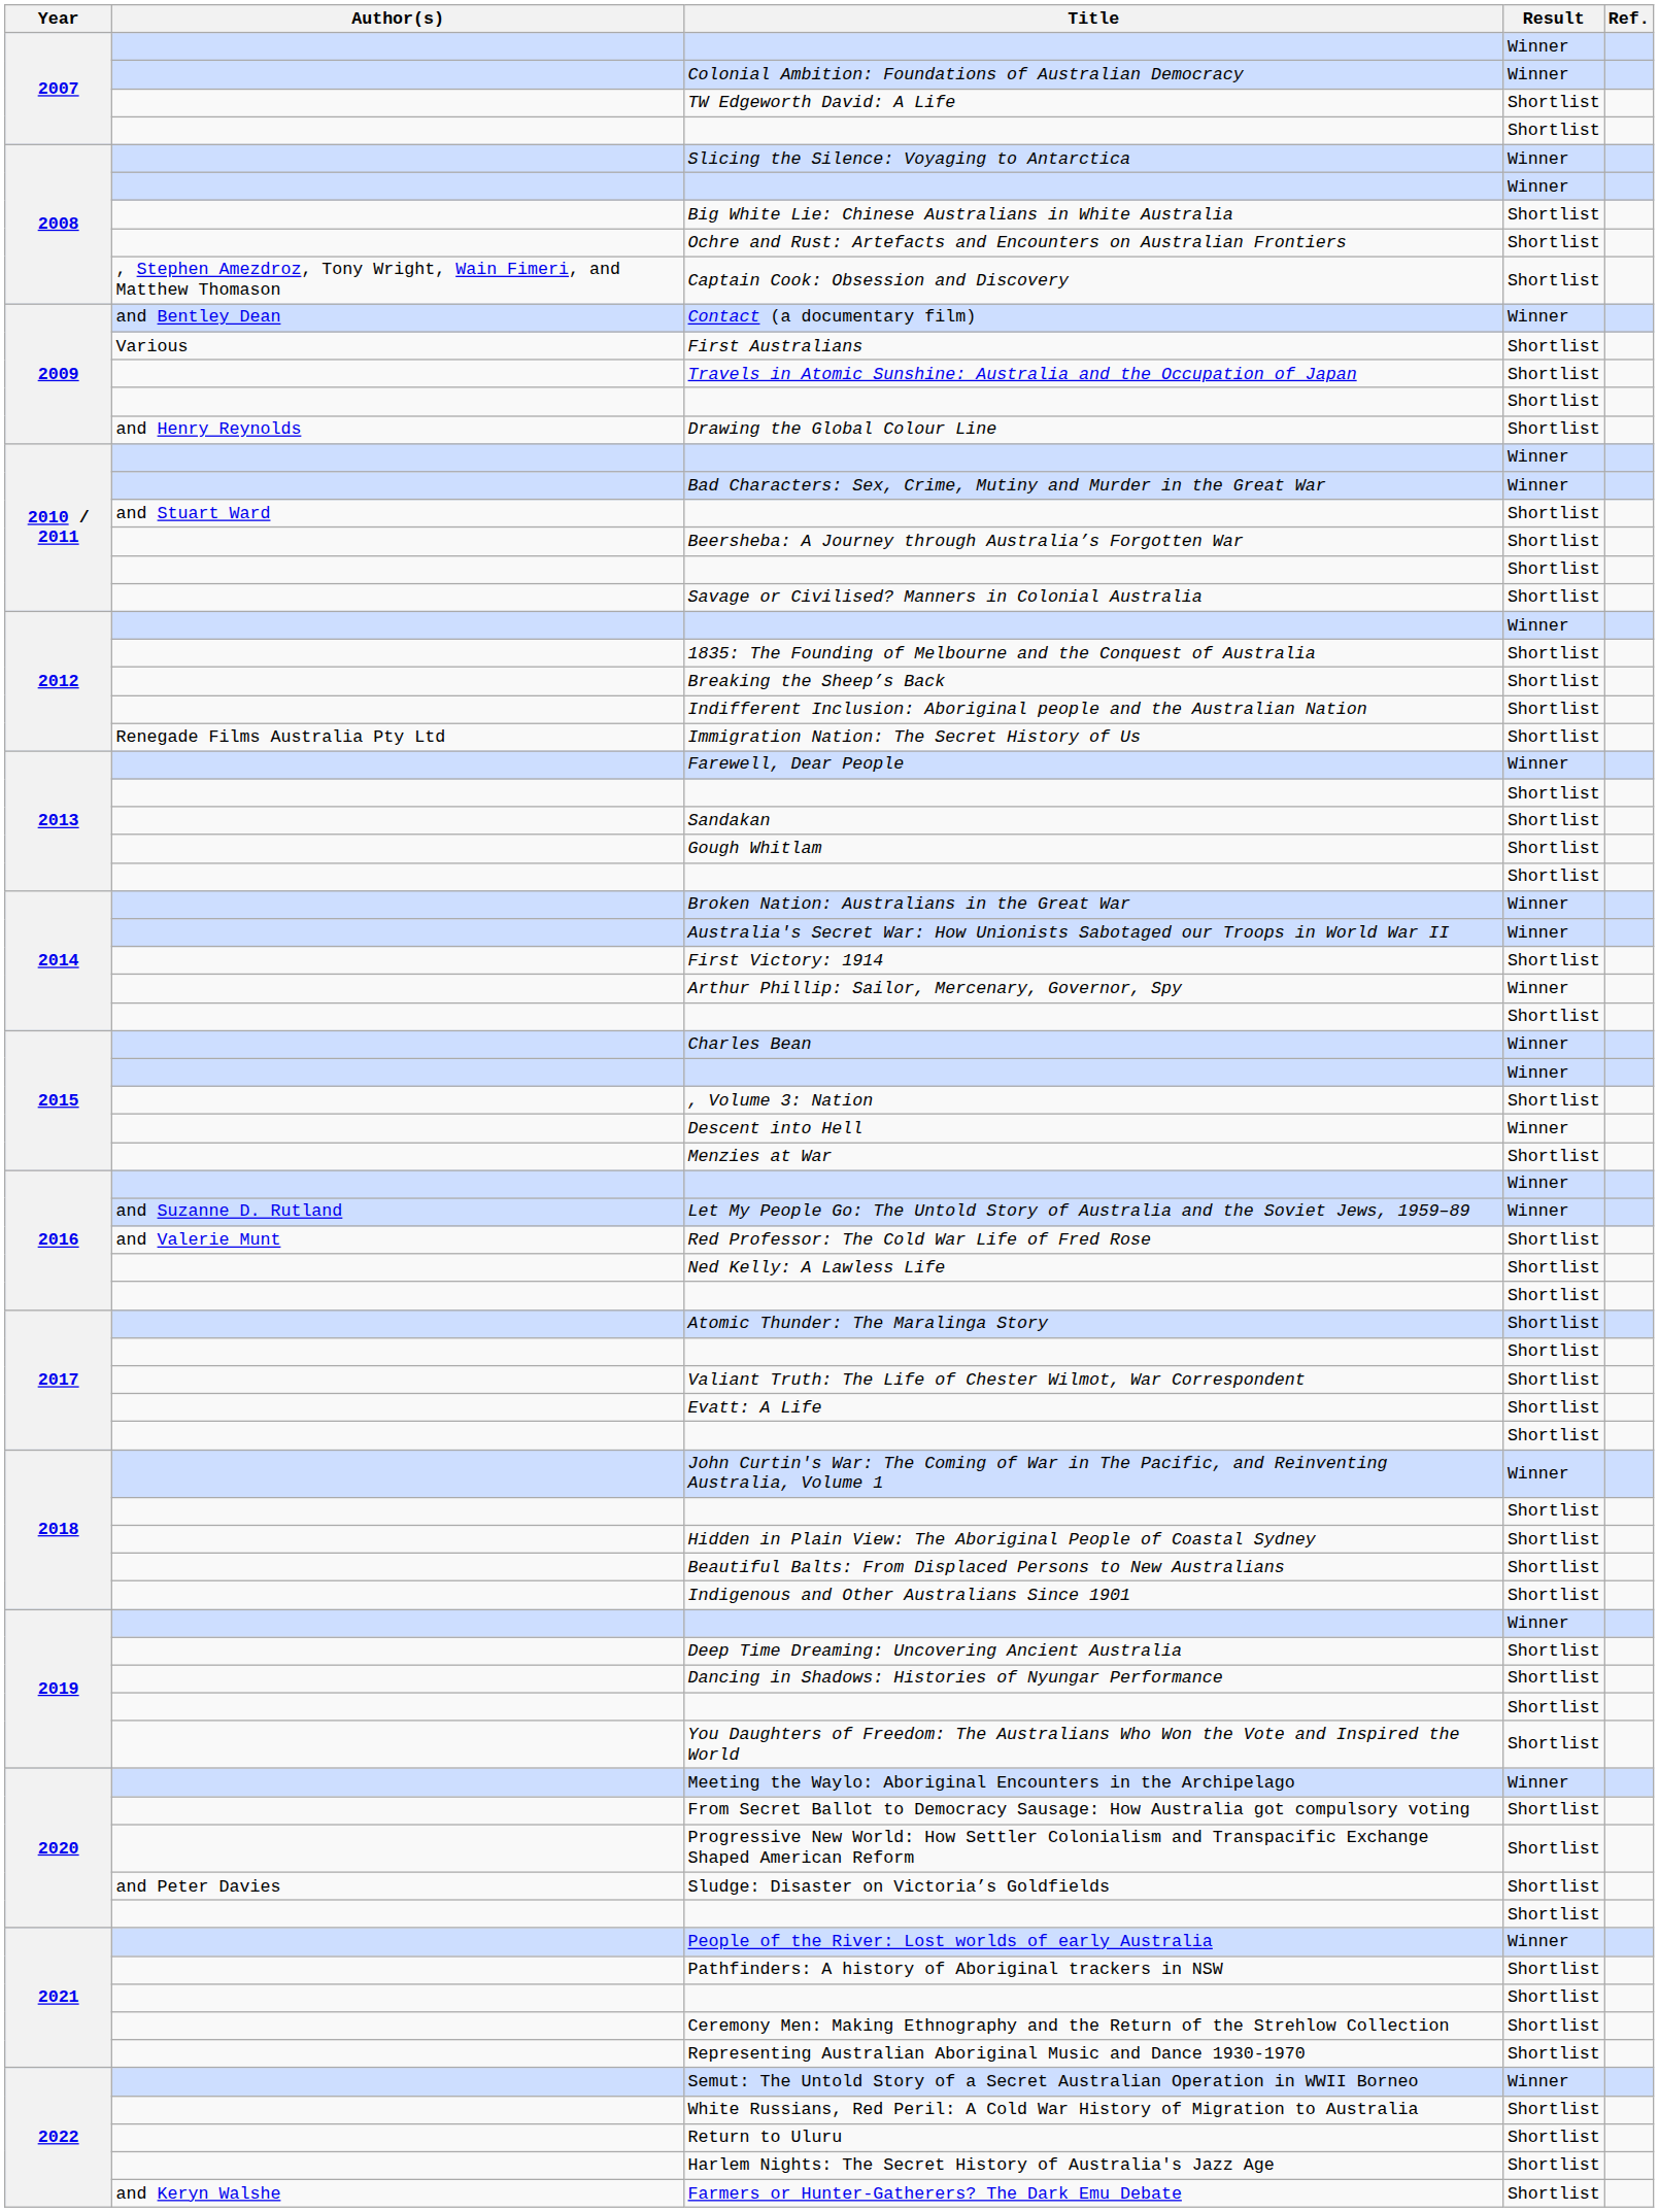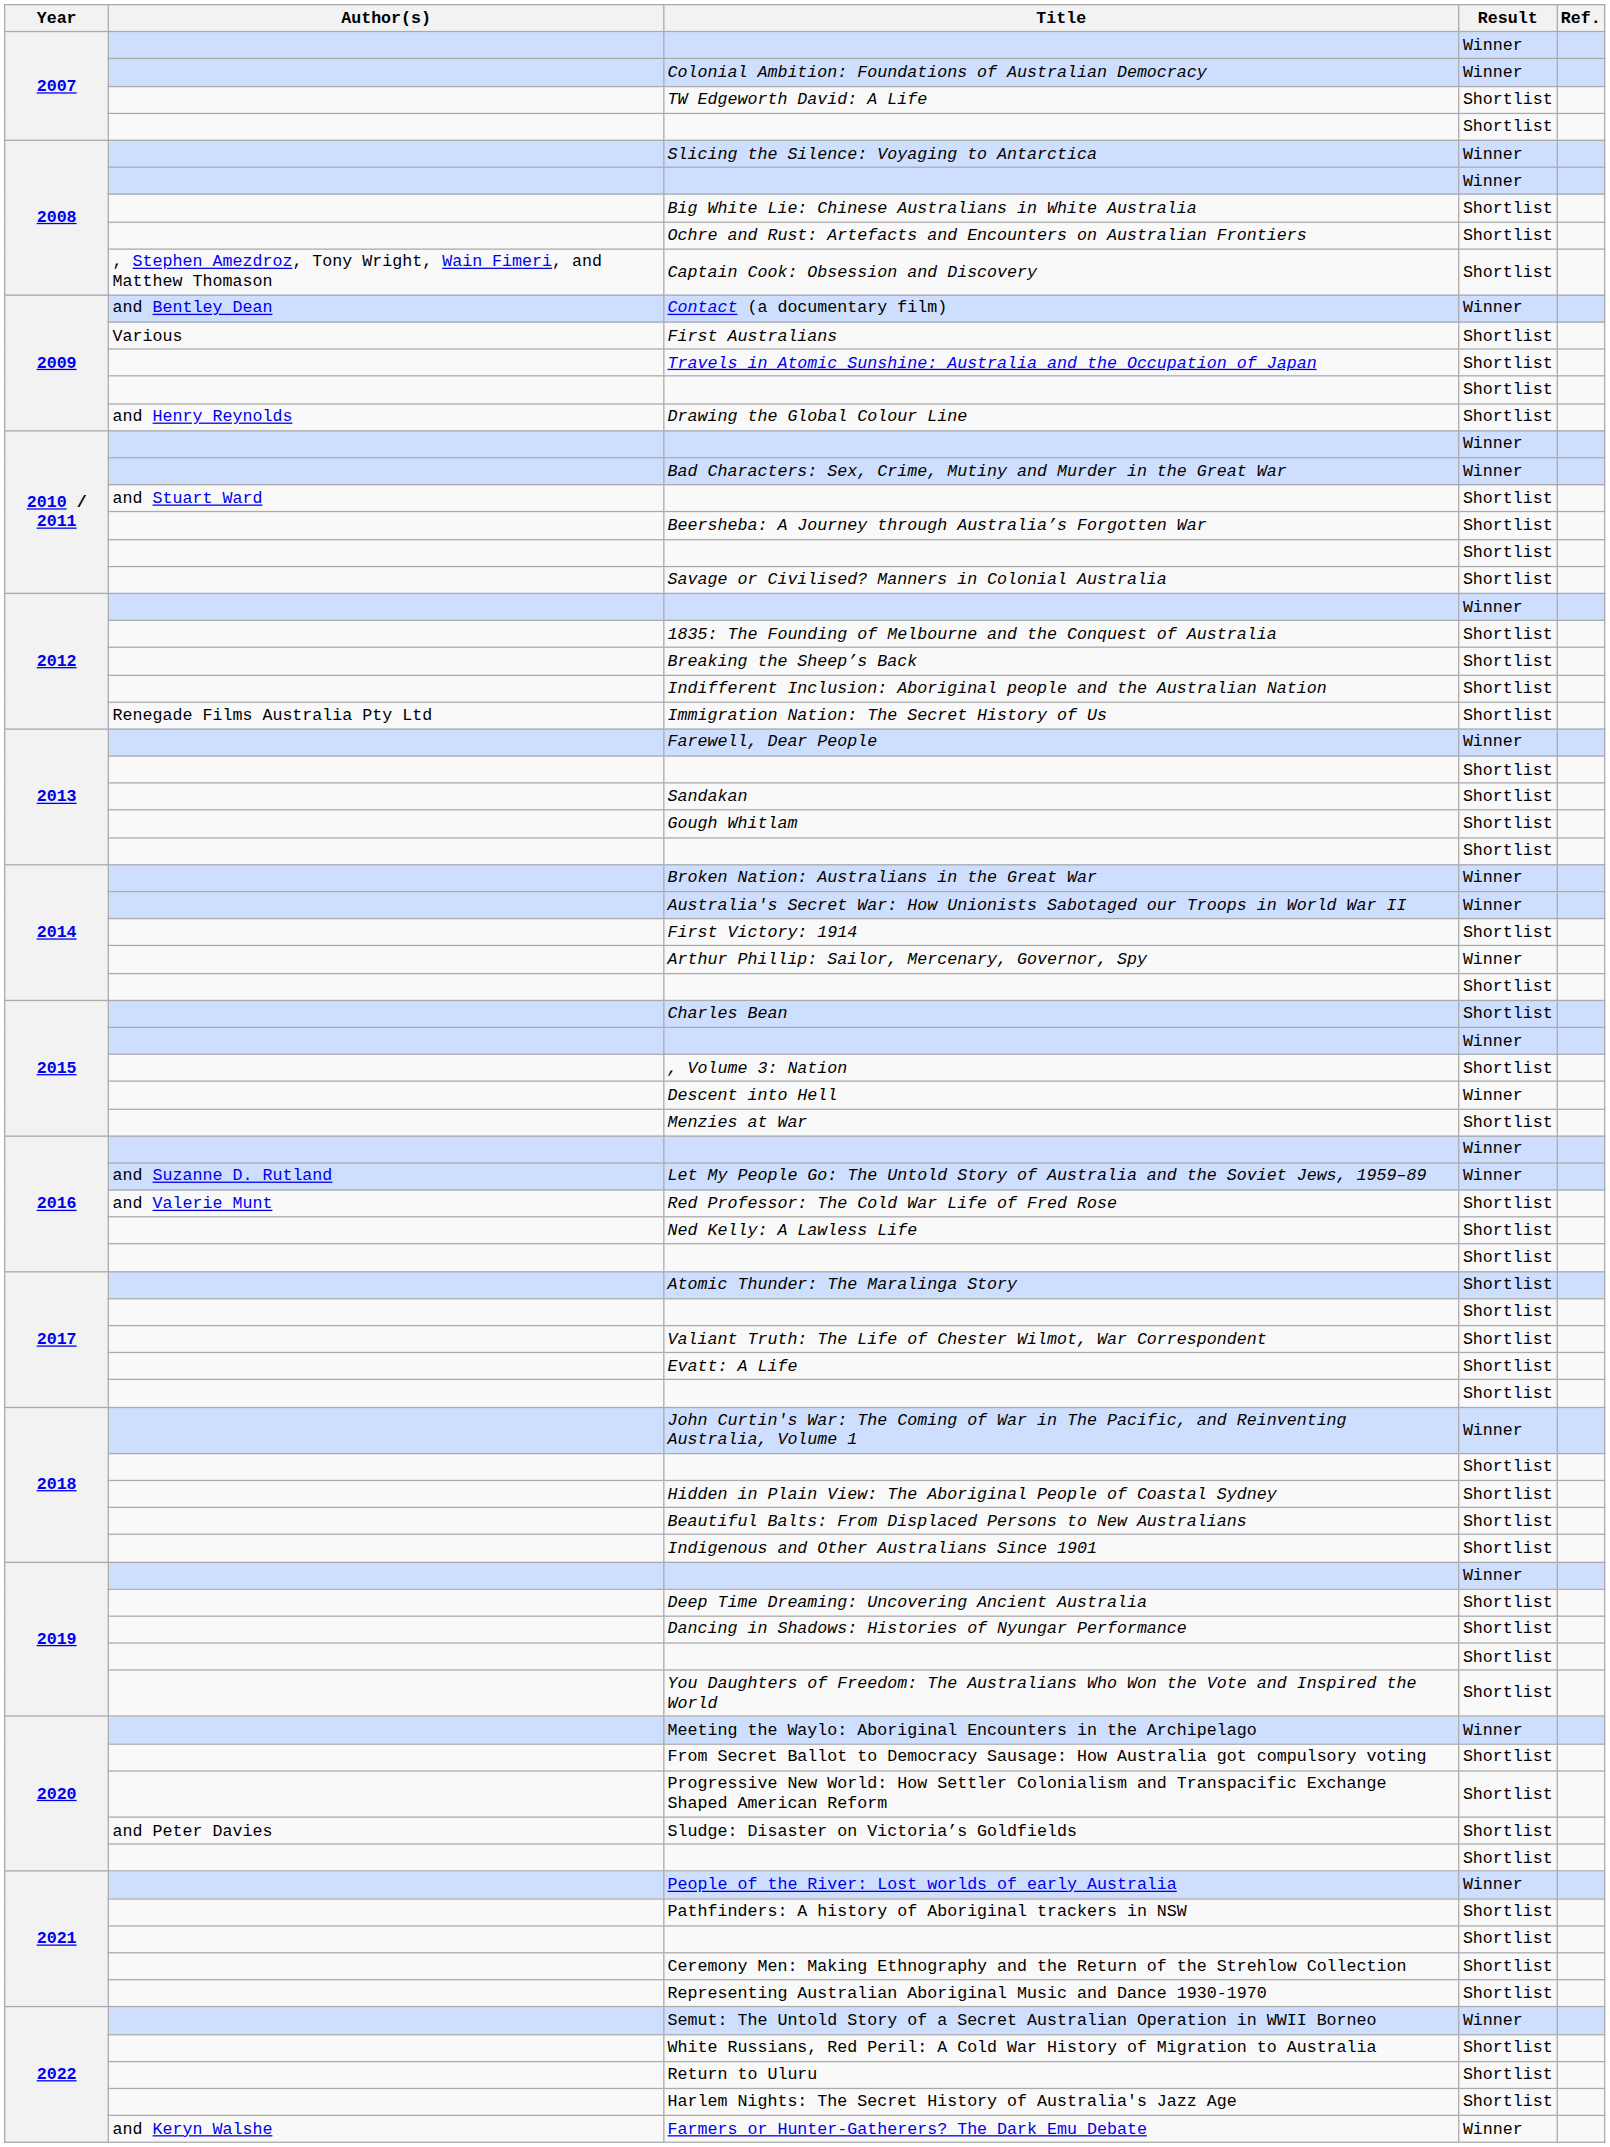Charles Bean | Result: Winner -> Shortlist
Farmers or Hunter-Gatherers? The Dark Emu Debate | Result: Shortlist -> Winner
